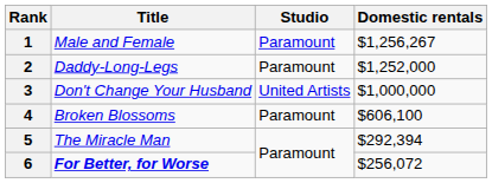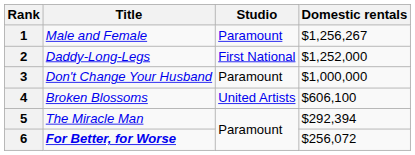2 | Studio: Paramount -> First National
3 | Studio: United Artists -> Paramount
4 | Studio: Paramount -> United Artists
